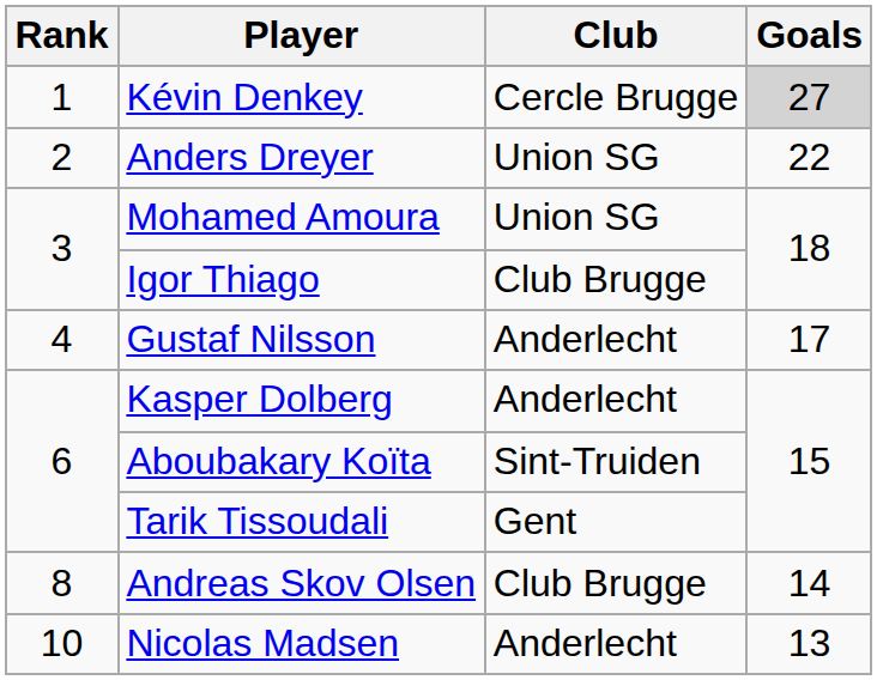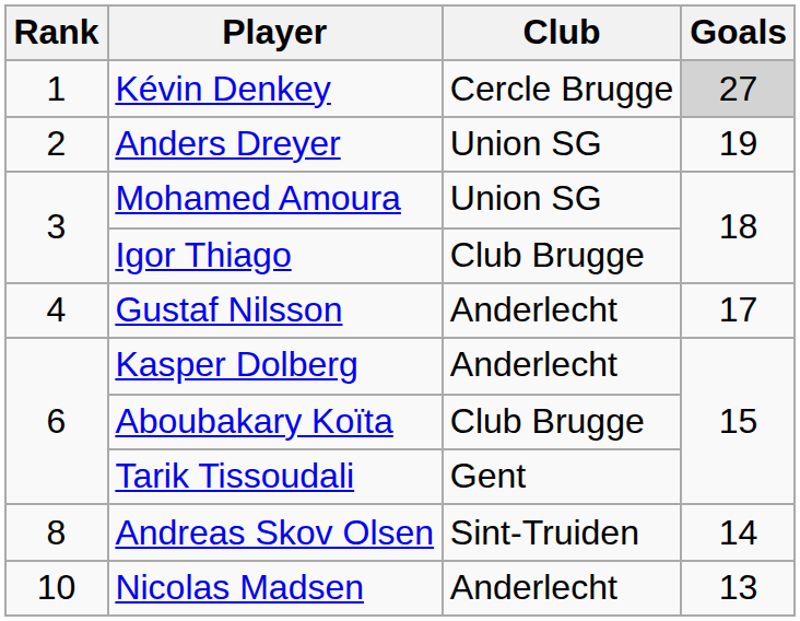Anders Dreyer | Goals: 22 -> 19
Aboubakary Koïta | Club: Sint-Truiden -> Club Brugge
Andreas Skov Olsen | Club: Club Brugge -> Sint-Truiden
